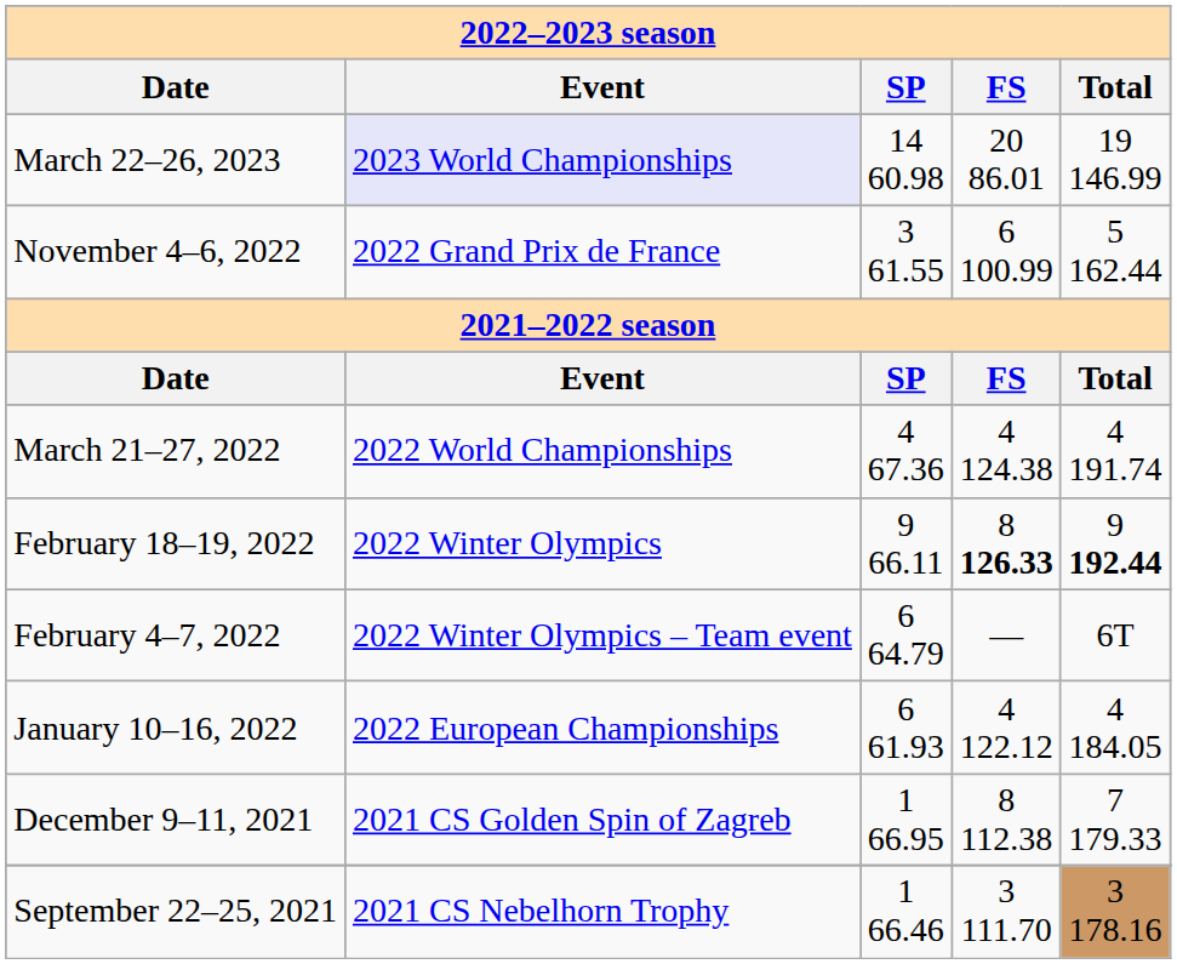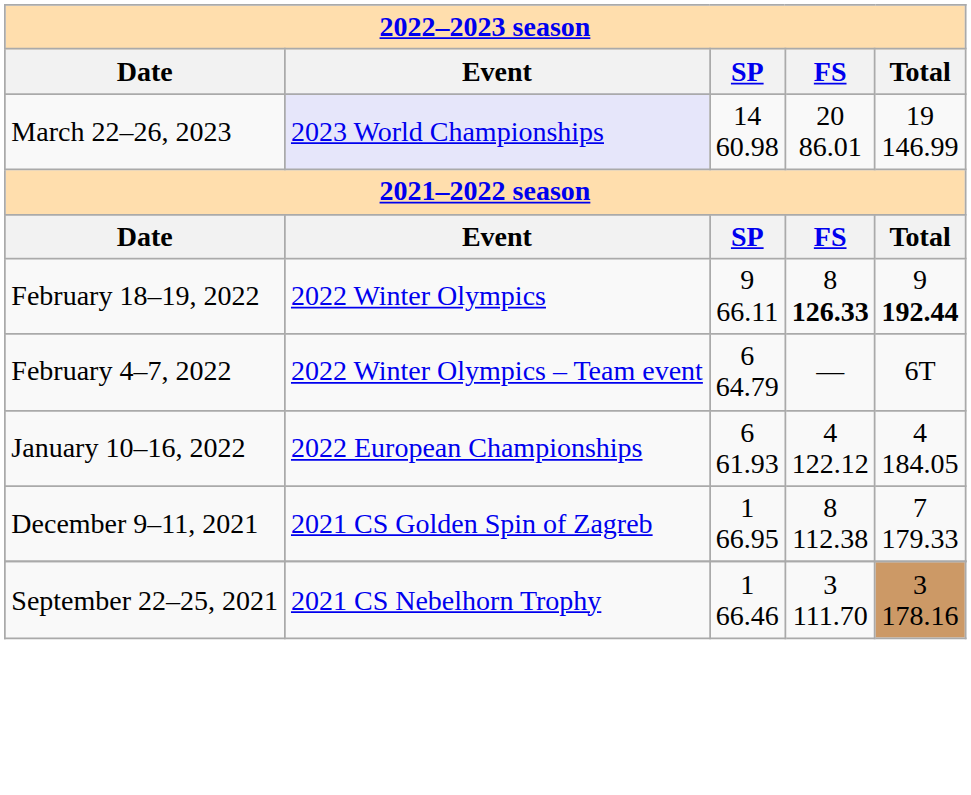- row: November 4–6, 2022 | 2022 Grand Prix de France | 3 61.55 | 6 100.99 | 5 162.44
- row: March 21–27, 2022 | 2022 World Championships | 4 67.36 | 4 124.38 | 4 191.74
